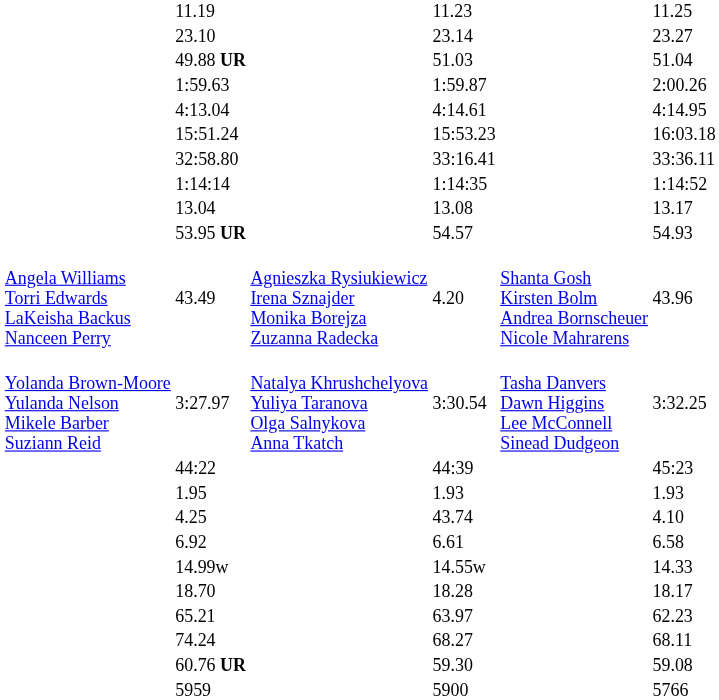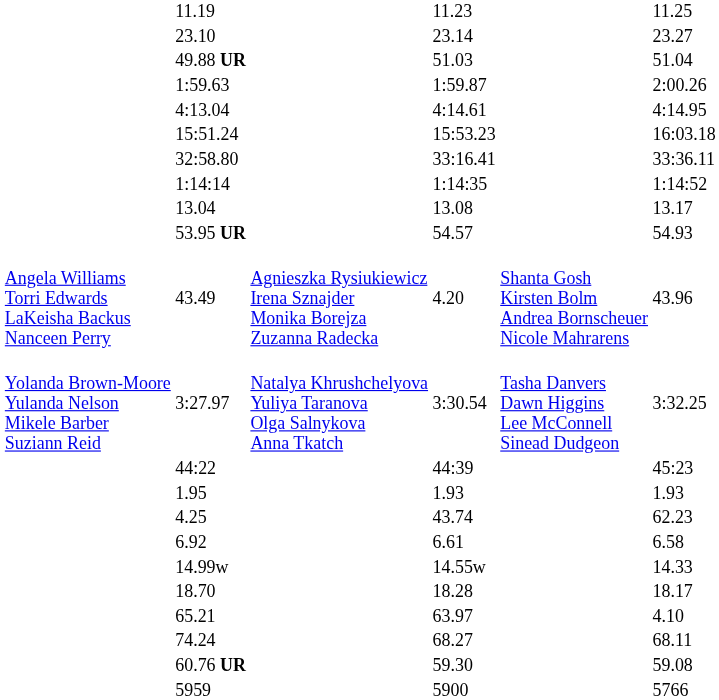4.25 | column 7: 4.10 -> 62.23
65.21 | column 7: 62.23 -> 4.10
